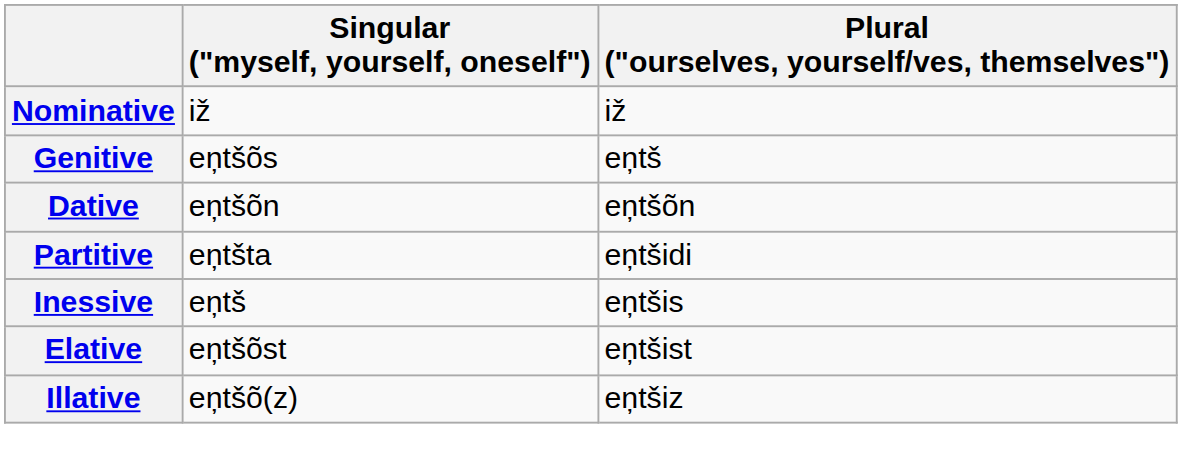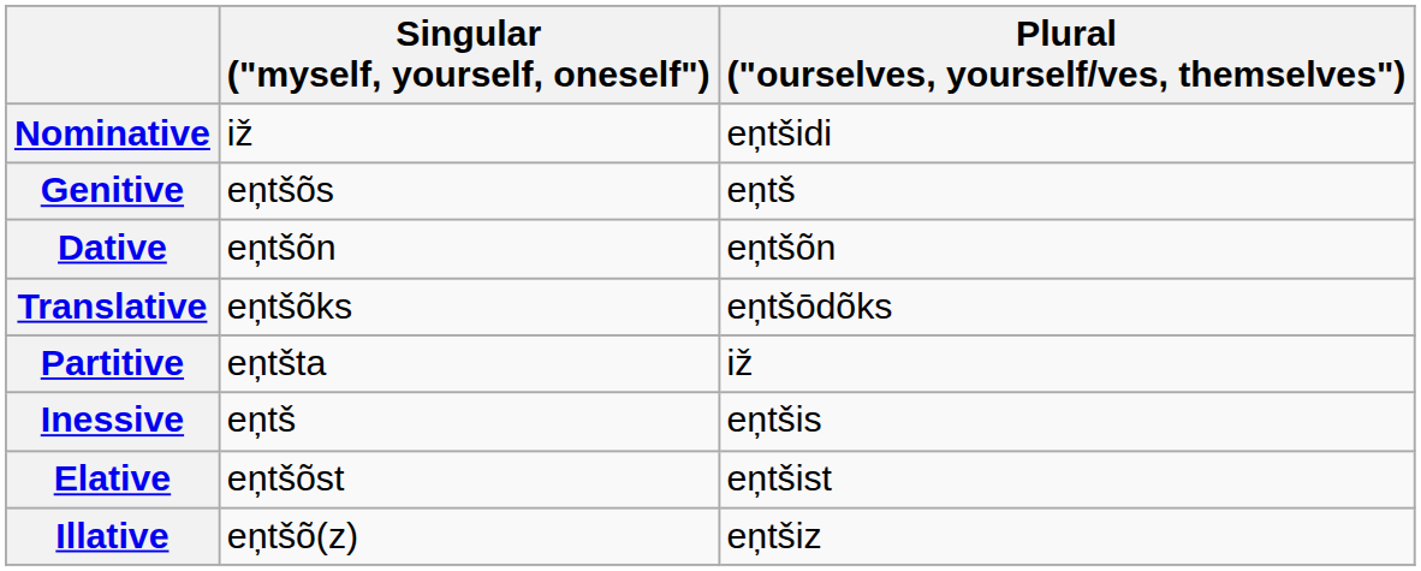Nominative | Plural ("ourselves, yourself/ves, themselves"): iž -> eņtšidi
+ row: Translative | eņtšõks | eņtšōdõks
Partitive | Plural ("ourselves, yourself/ves, themselves"): eņtšidi -> iž
